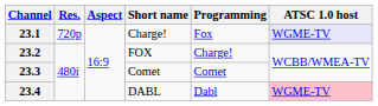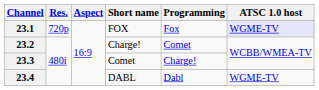23.1 | Short name: Charge! -> FOX
23.2 | Short name: FOX -> Charge!
23.2 | Programming: Charge! -> Comet
23.3 | Programming: Comet -> Charge!
23.4 | ATSC 1.0 host: pink background -> no background
